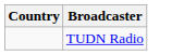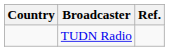+ column: Ref.
